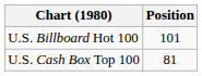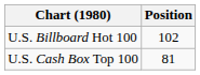U.S. Billboard Hot 100 | Position: 101 -> 102
